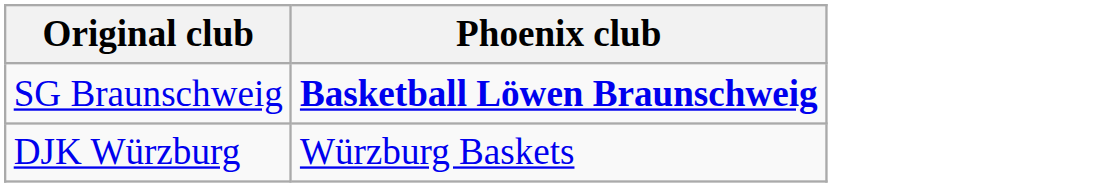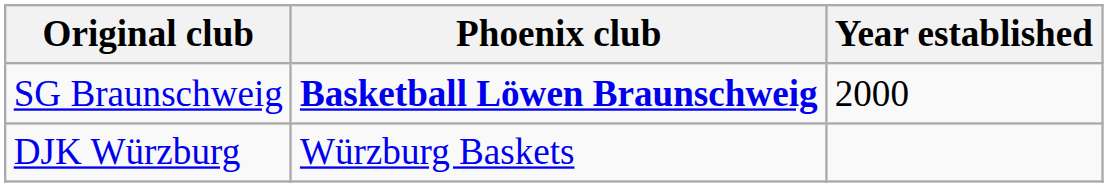+ column: Year established | 2000
